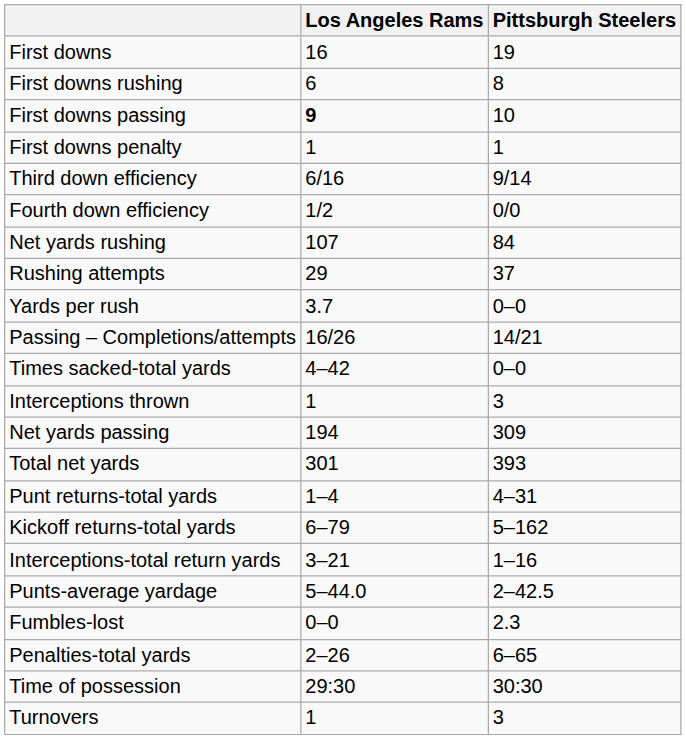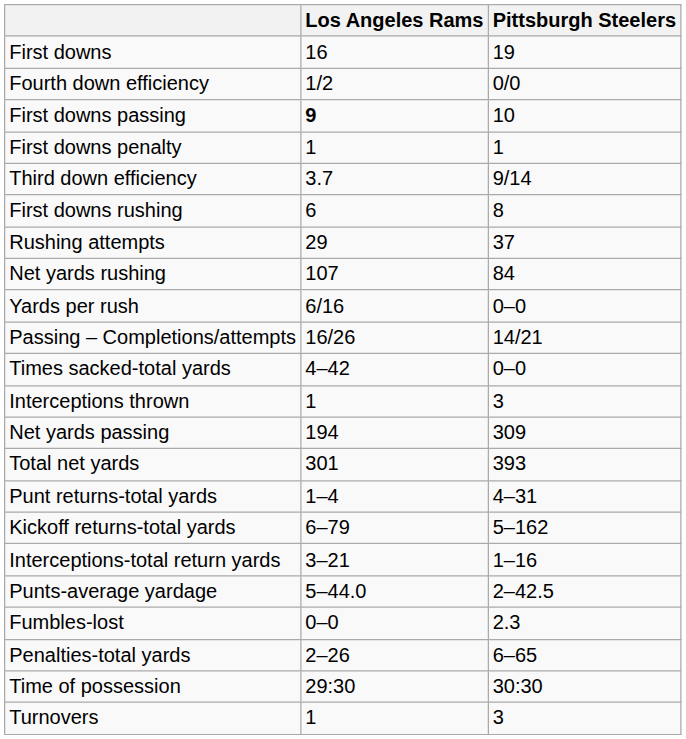rows swapped: First downs rushing <-> Fourth down efficiency
Third down efficiency | Los Angeles Rams: 6/16 -> 3.7
rows swapped: Net yards rushing <-> Rushing attempts
Yards per rush | Los Angeles Rams: 3.7 -> 6/16
